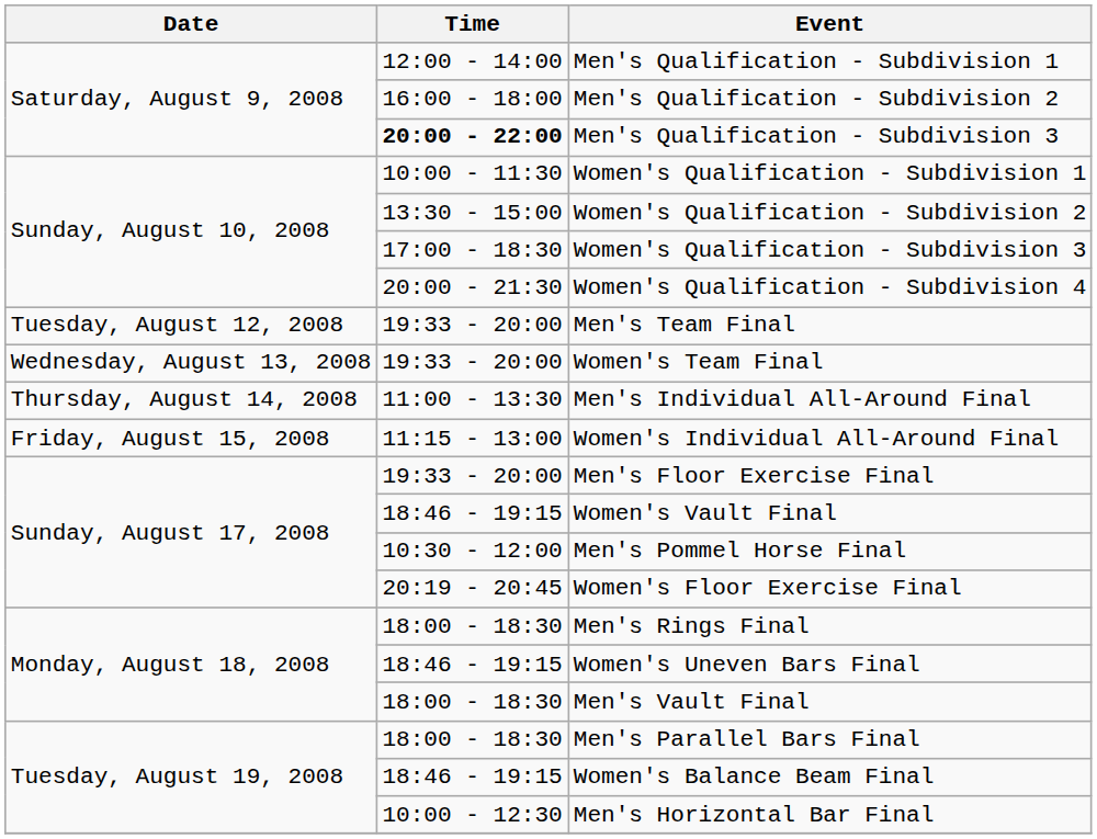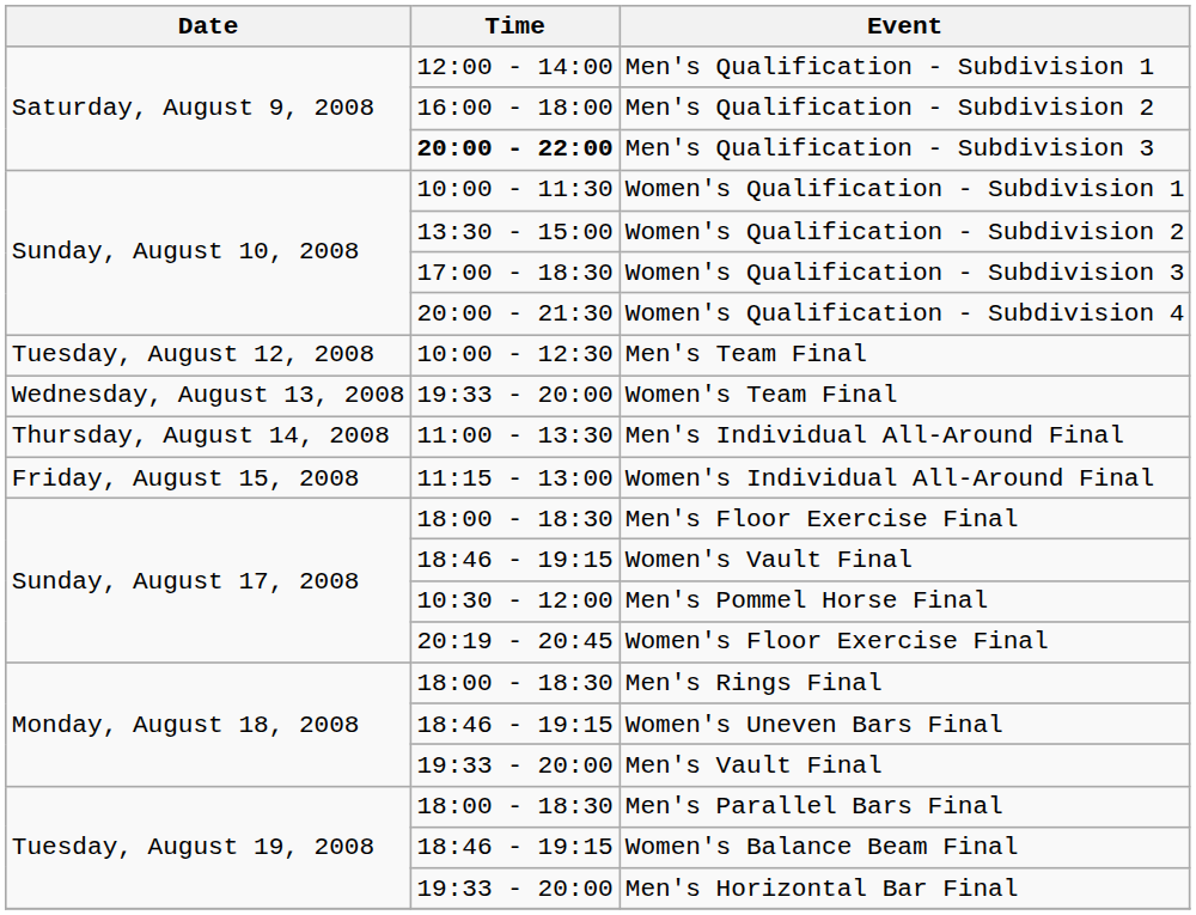Men's Team Final | Time: 19:33 - 20:00 -> 10:00 - 12:30
Men's Floor Exercise Final | Time: 19:33 - 20:00 -> 18:00 - 18:30
Men's Vault Final | Time: 18:00 - 18:30 -> 19:33 - 20:00
Men's Horizontal Bar Final | Time: 10:00 - 12:30 -> 19:33 - 20:00
